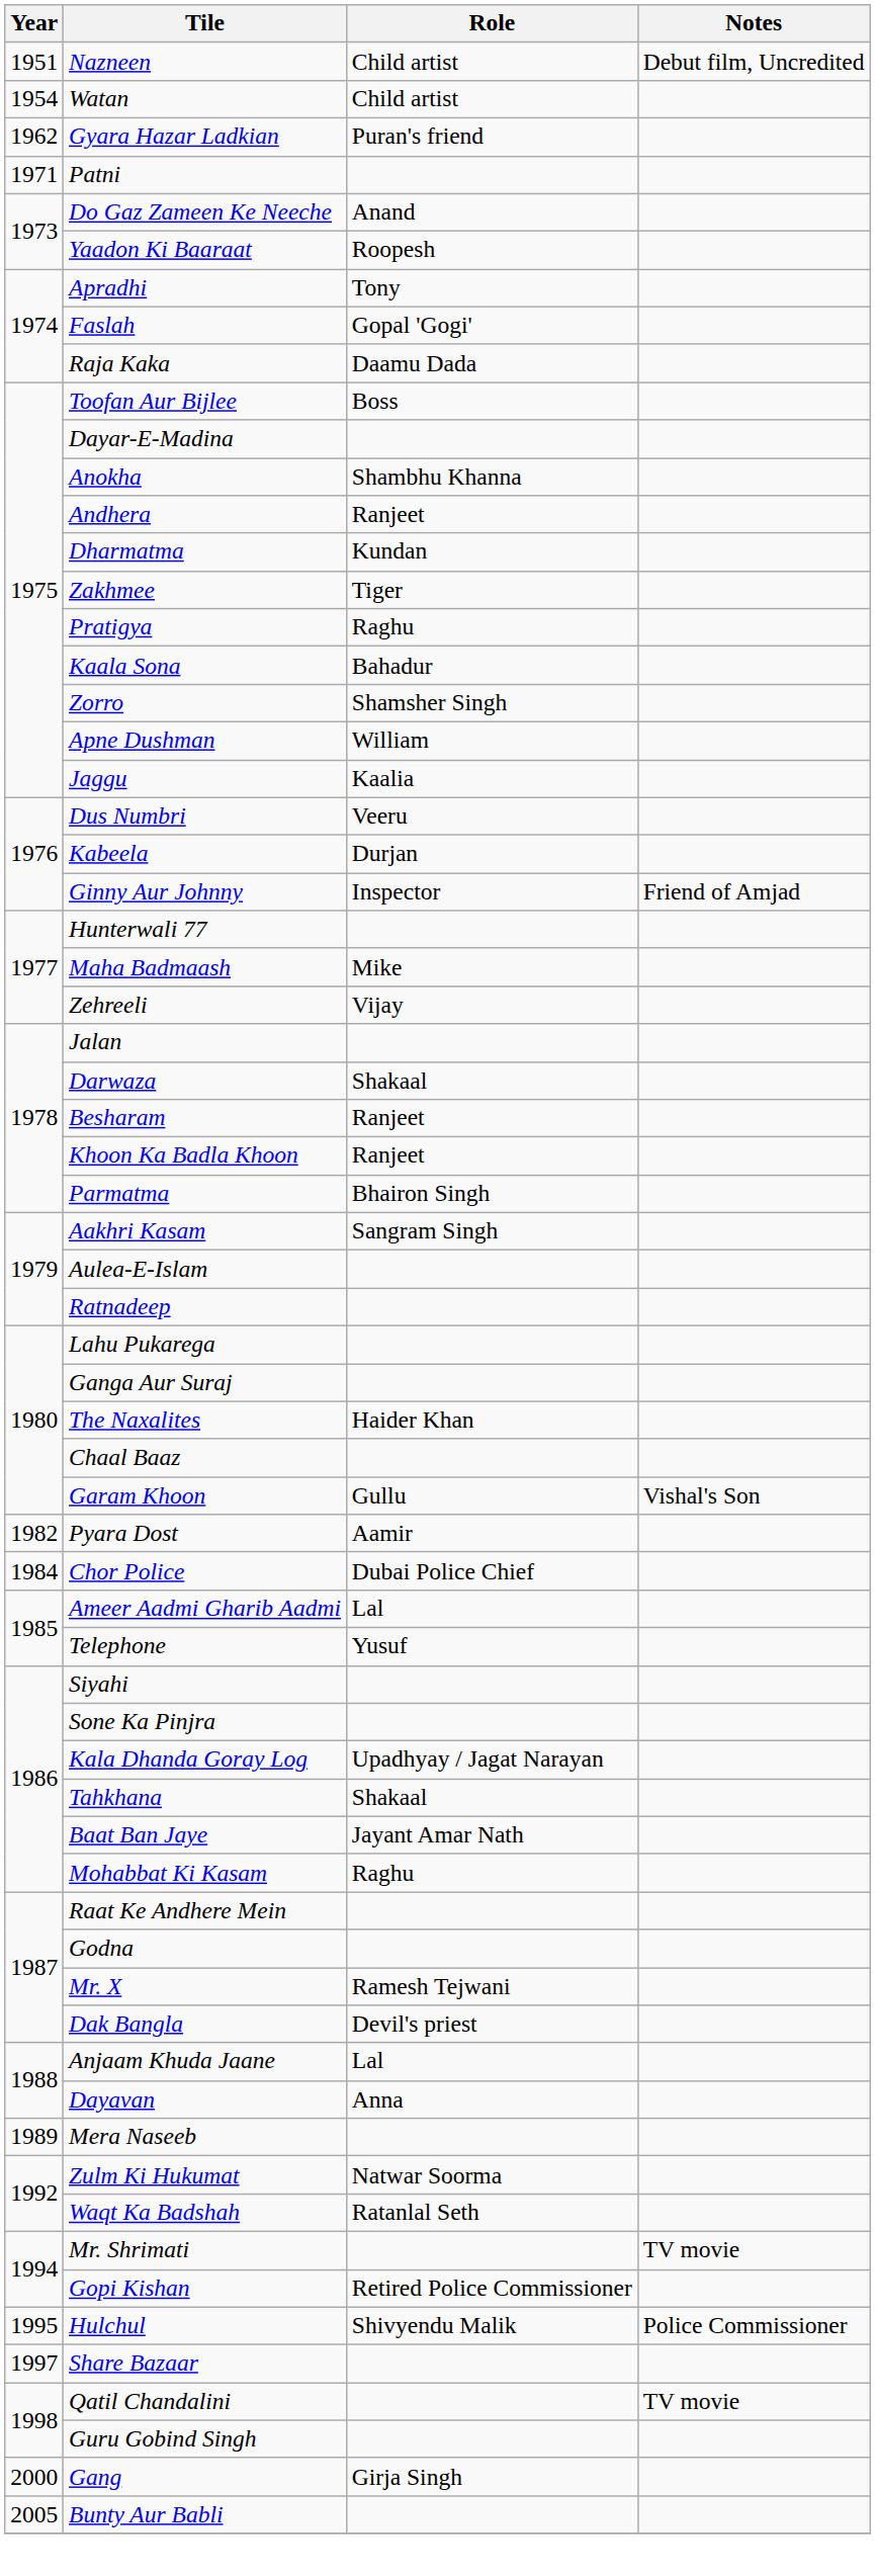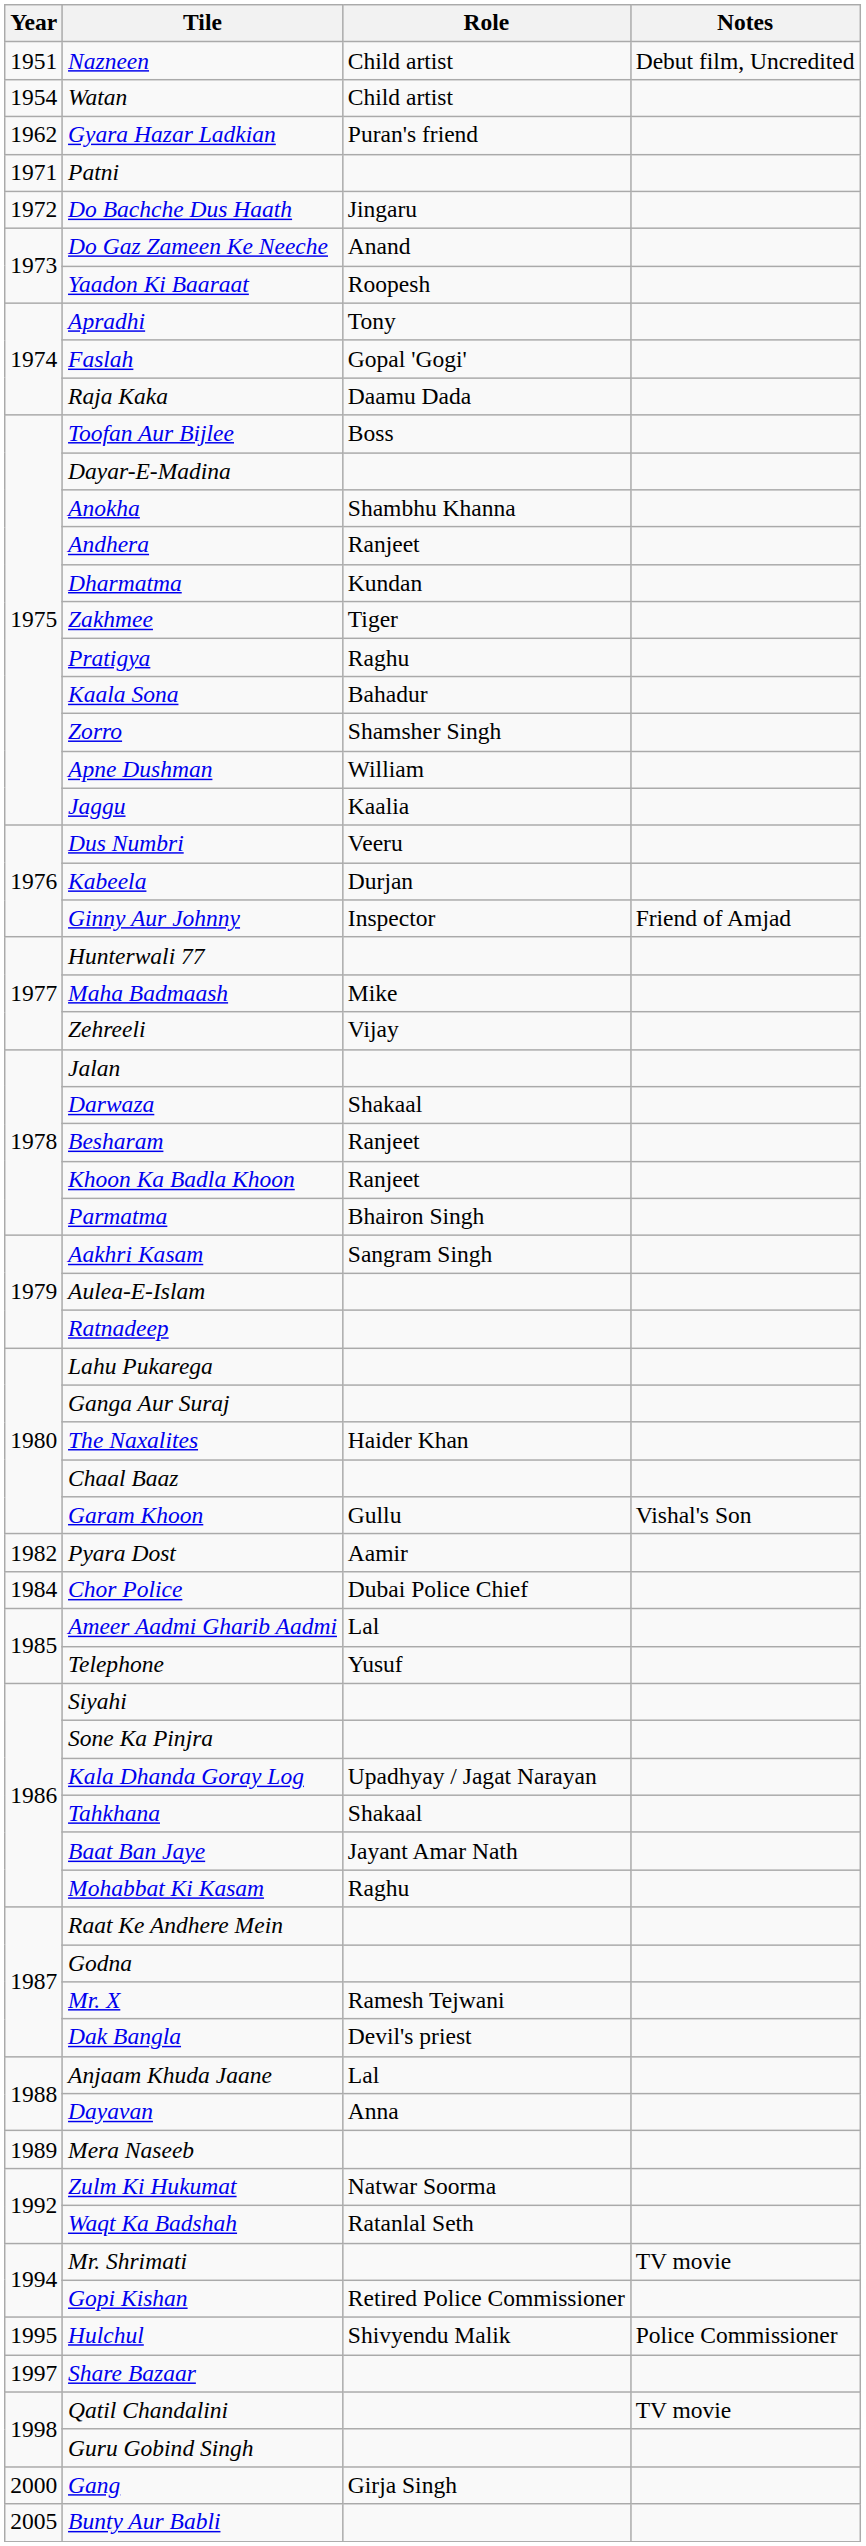+ row: 1972 | Do Bachche Dus Haath | Jingaru
